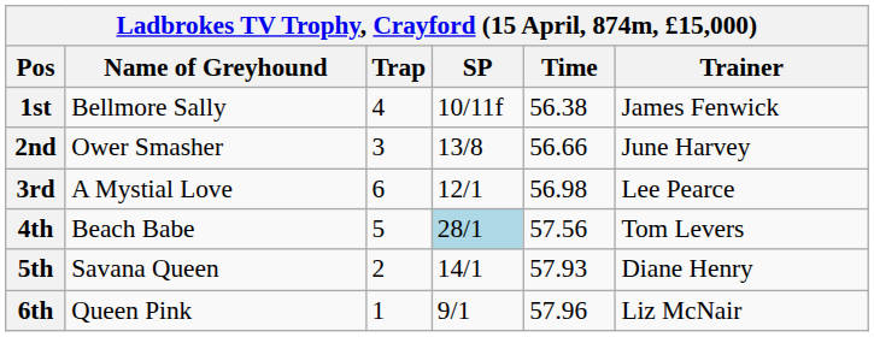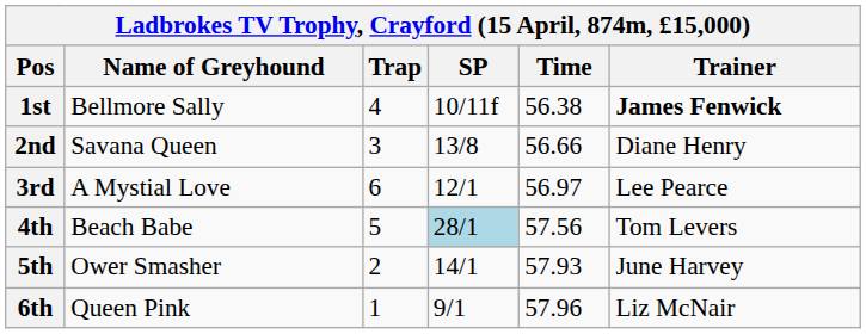1st | Trainer: normal -> bold
2nd | Name of Greyhound: Ower Smasher -> Savana Queen
2nd | Trainer: June Harvey -> Diane Henry
3rd | Time: 56.98 -> 56.97
5th | Name of Greyhound: Savana Queen -> Ower Smasher
5th | Trainer: Diane Henry -> June Harvey
